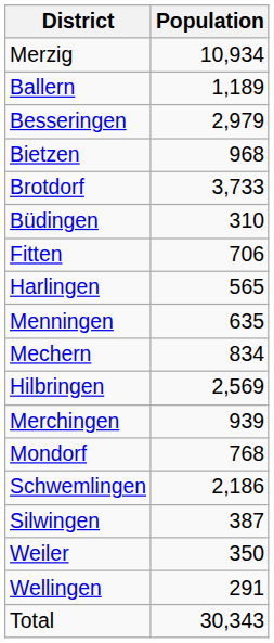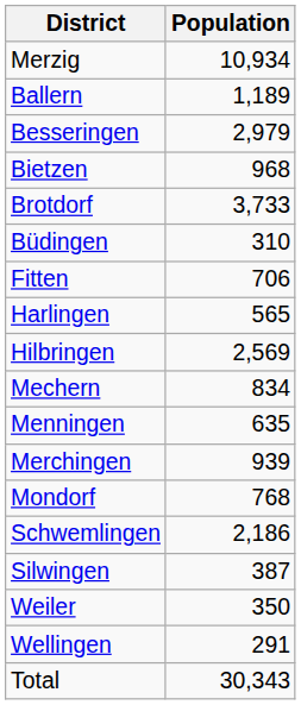rows swapped: Hilbringen <-> Menningen
